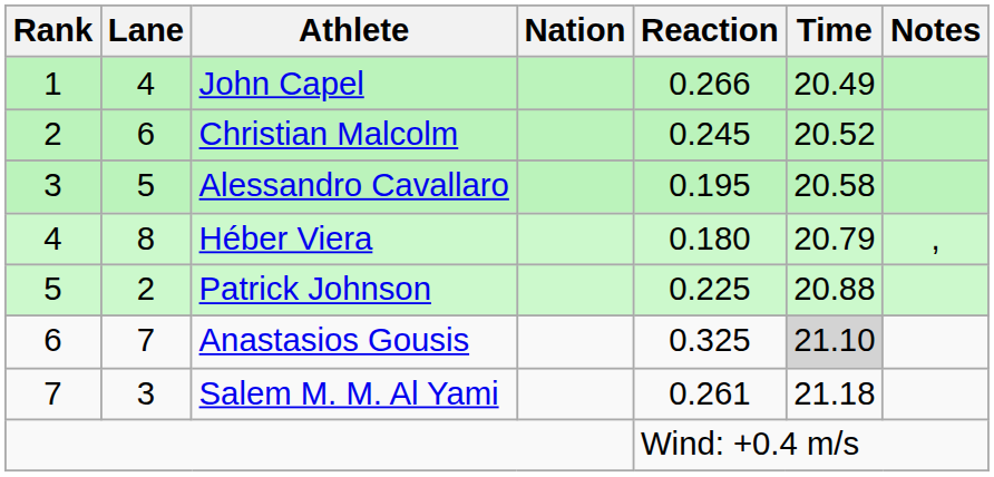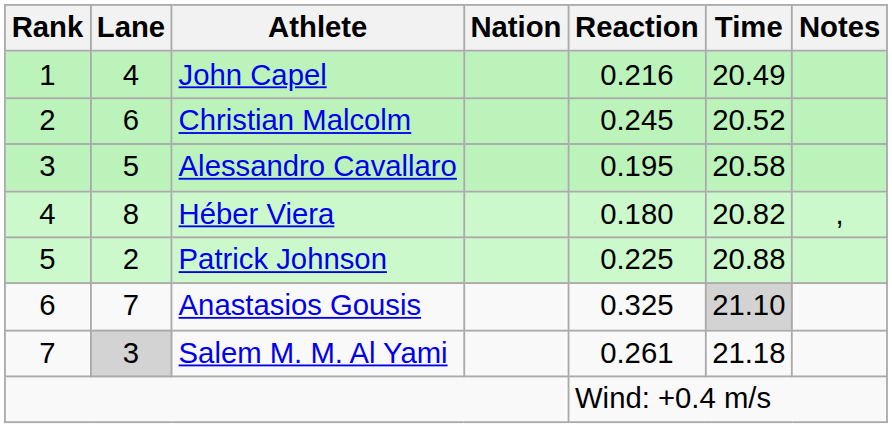John Capel | Reaction: 0.266 -> 0.216
Héber Viera | Time: 20.79 -> 20.82
Salem M. M. Al Yami | Lane: no background -> lightgrey background
